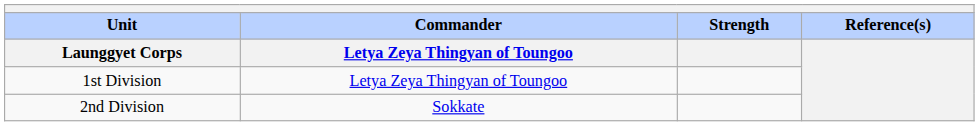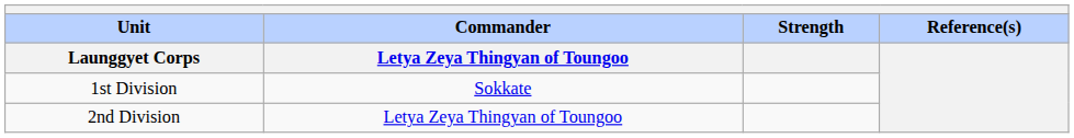1st Division | Commander / Letya Zeya Thingyan of Toungoo: Letya Zeya Thingyan of Toungoo -> Sokkate
2nd Division | Commander / Letya Zeya Thingyan of Toungoo: Sokkate -> Letya Zeya Thingyan of Toungoo
